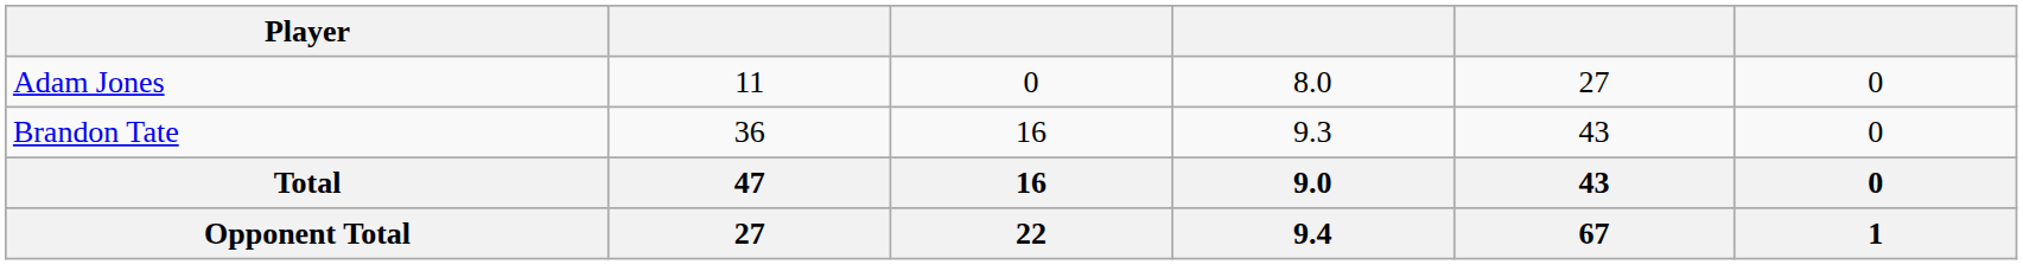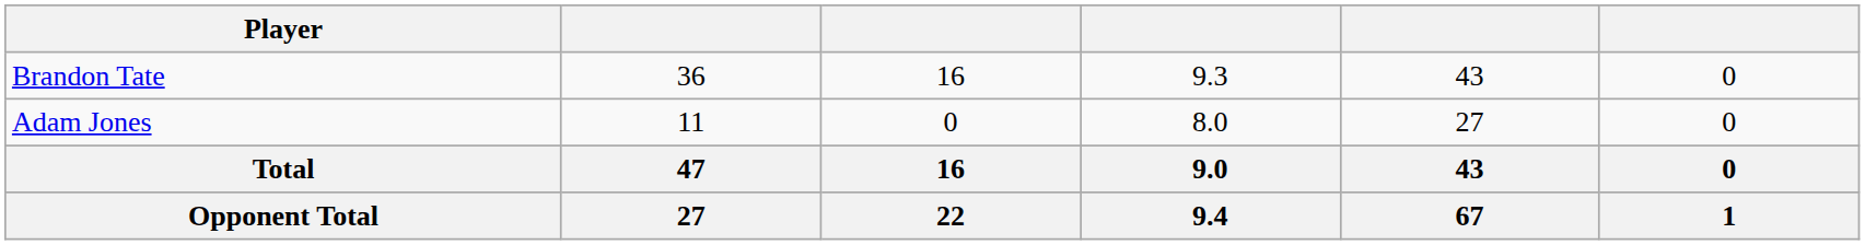rows swapped: Brandon Tate <-> Adam Jones
